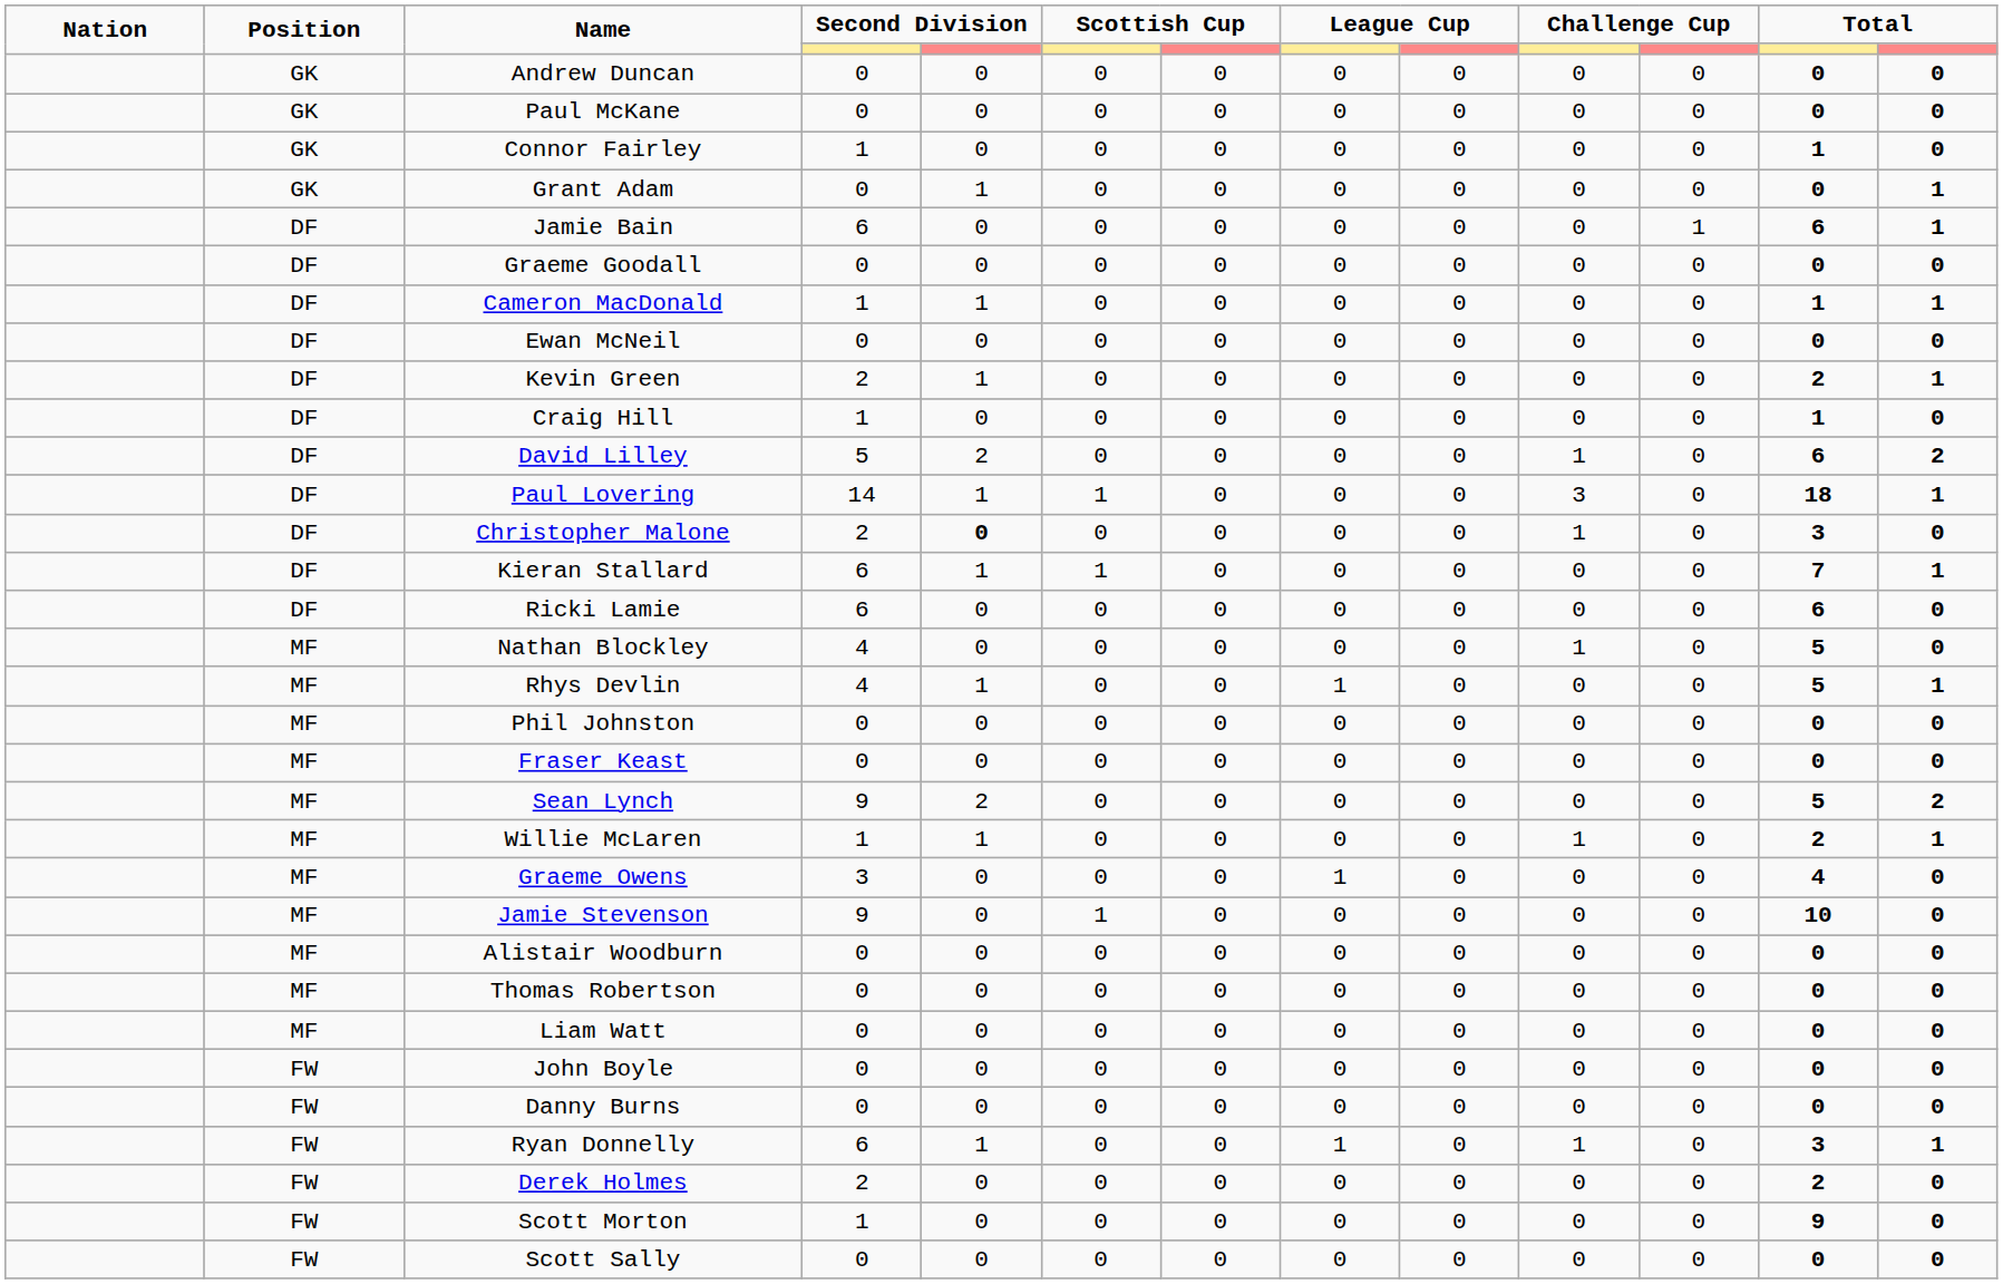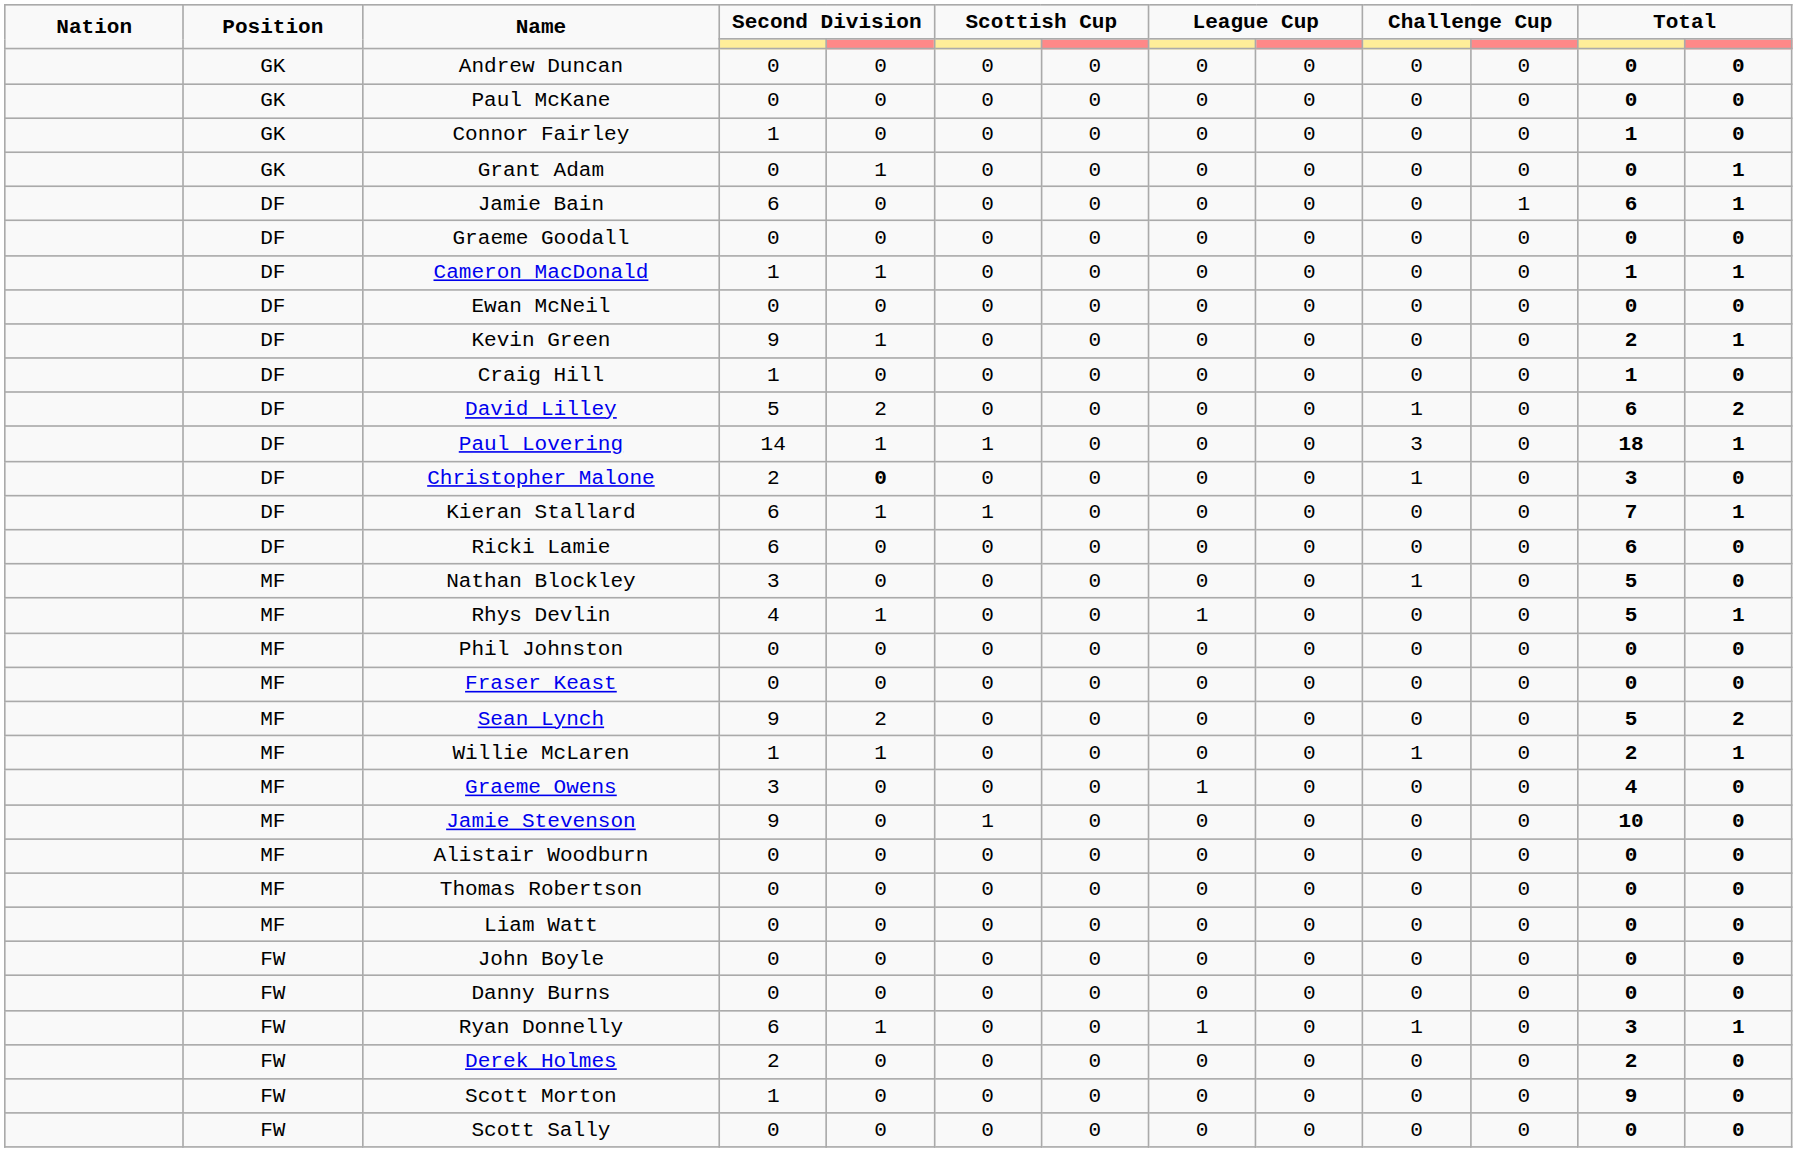Kevin Green | column 4: 2 -> 9
Nathan Blockley | column 4: 4 -> 3
